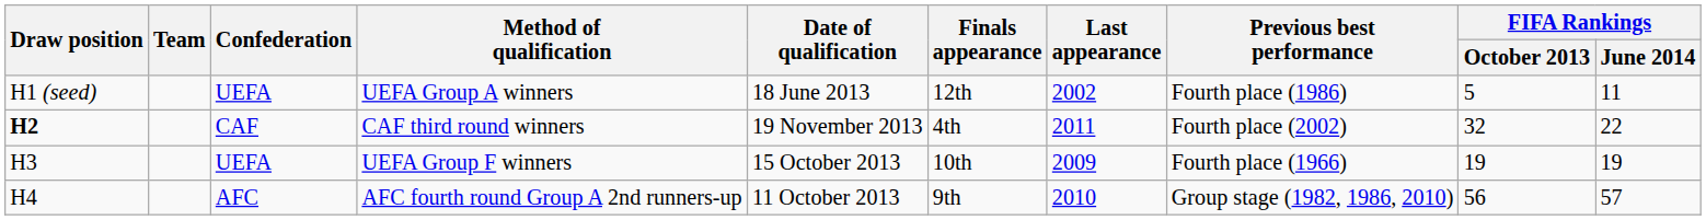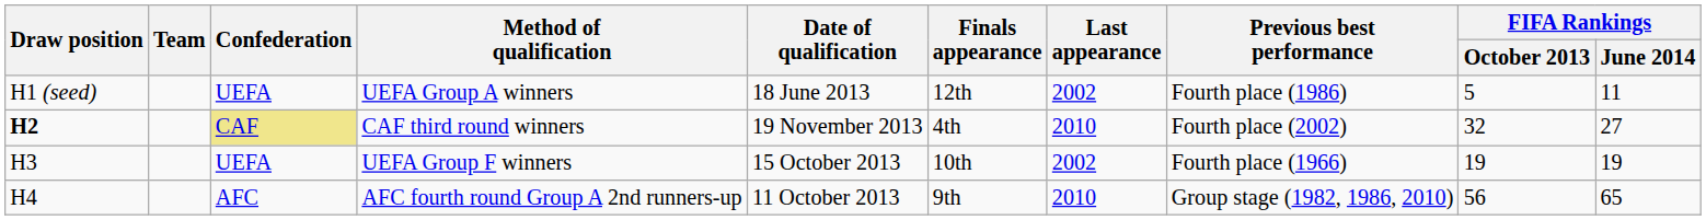CAF third round winners | Confederation: no background -> khaki background
CAF third round winners | Last appearance: 2011 -> 2010
CAF third round winners | FIFA Rankings / June 2014: 22 -> 27
UEFA Group F winners | Last appearance: 2009 -> 2002
AFC fourth round Group A 2nd runners-up | FIFA Rankings / June 2014: 57 -> 65
